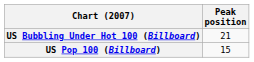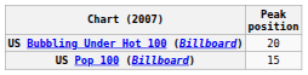US Bubbling Under Hot 100 (Billboard) | Peak position: 21 -> 20
